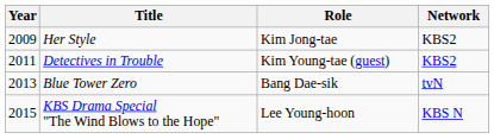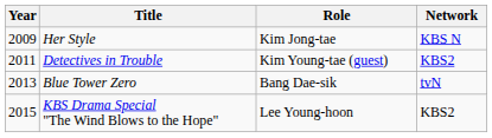Her Style | Network: KBS2 -> KBS N
KBS Drama Special "The Wind Blows to the Hope" | Network: KBS N -> KBS2
